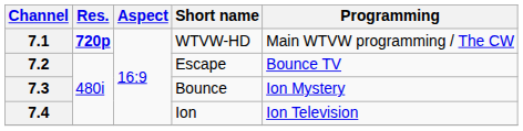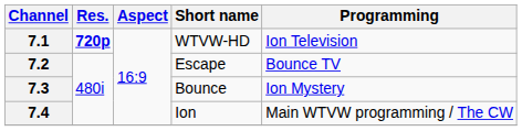7.1 | Programming: Main WTVW programming / The CW -> Ion Television
7.4 | Programming: Ion Television -> Main WTVW programming / The CW
